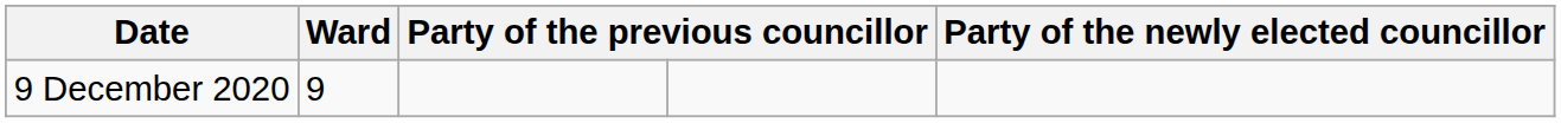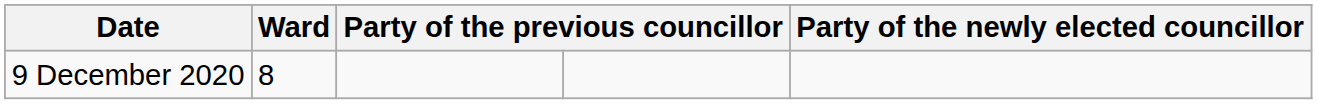9 December 2020 | Ward: 9 -> 8
